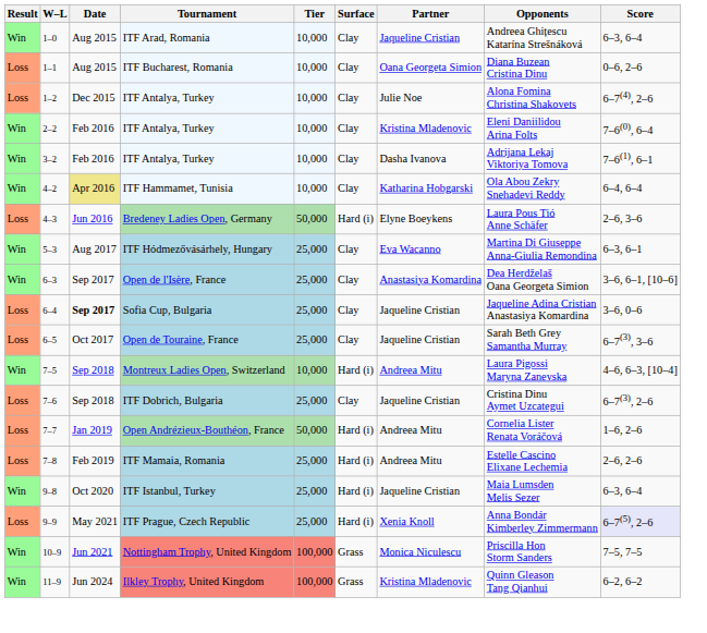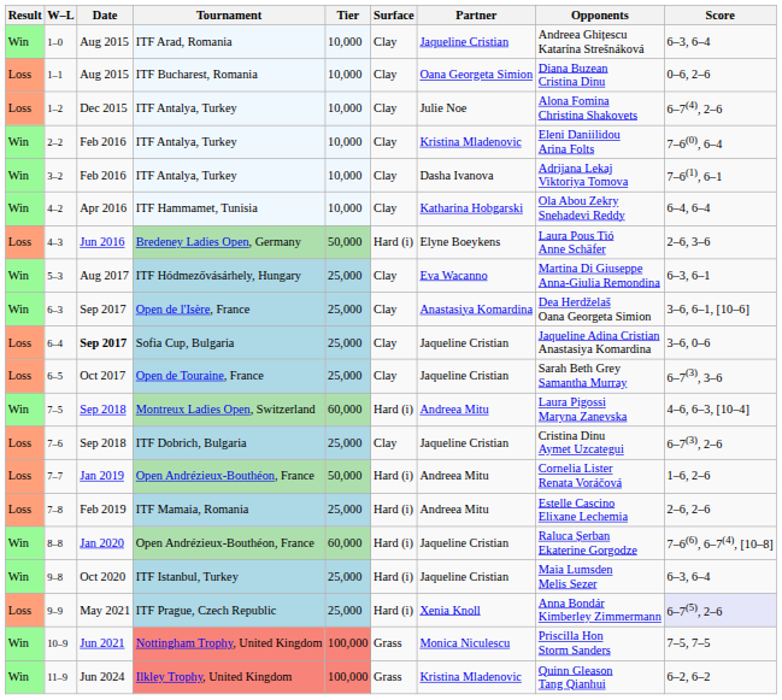4–2 | Date: khaki background -> no background
7–5 | Tier: 10,000 -> 60,000
+ row: Win | 8–8 | Jan 2020 | Open Andrézieux-Bouthéon, France | 60,000 | Hard (i) | Jaqueline Cristian | Raluca Șerban Ekaterine Gorgodze | 7–6(6), 6–7(4), [10–8]
